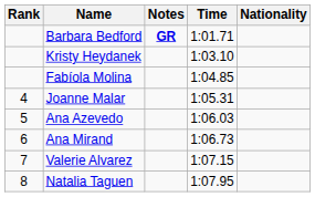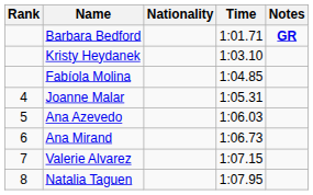columns swapped: Nationality <-> Notes
